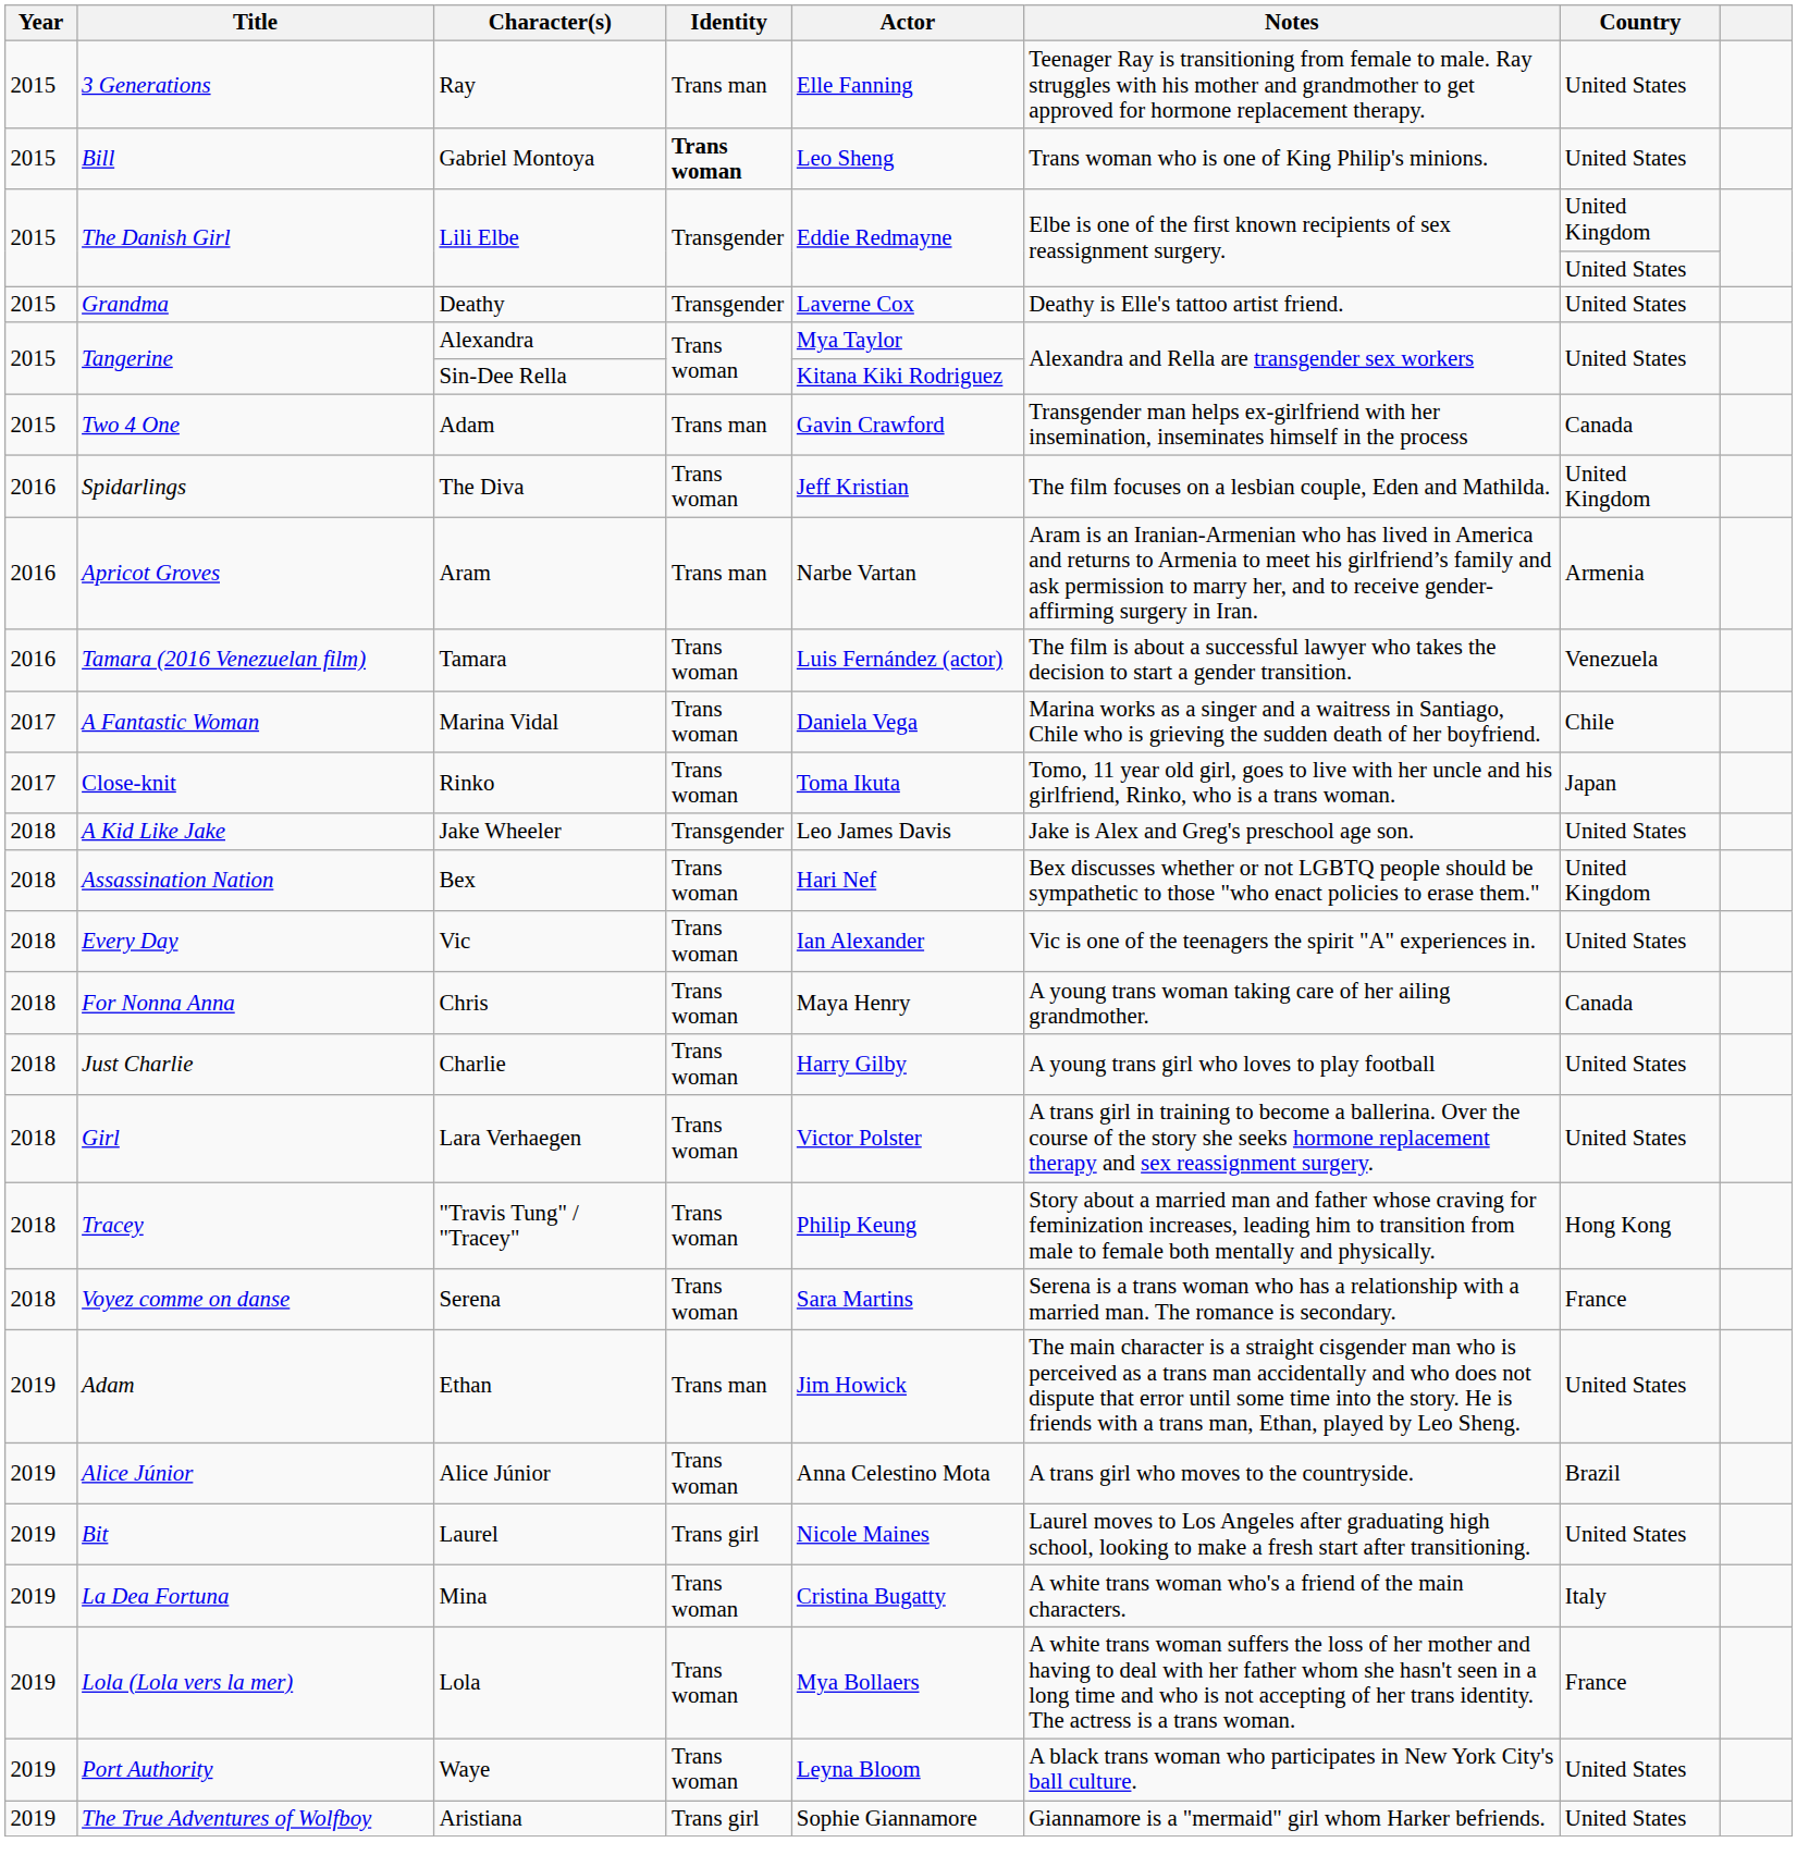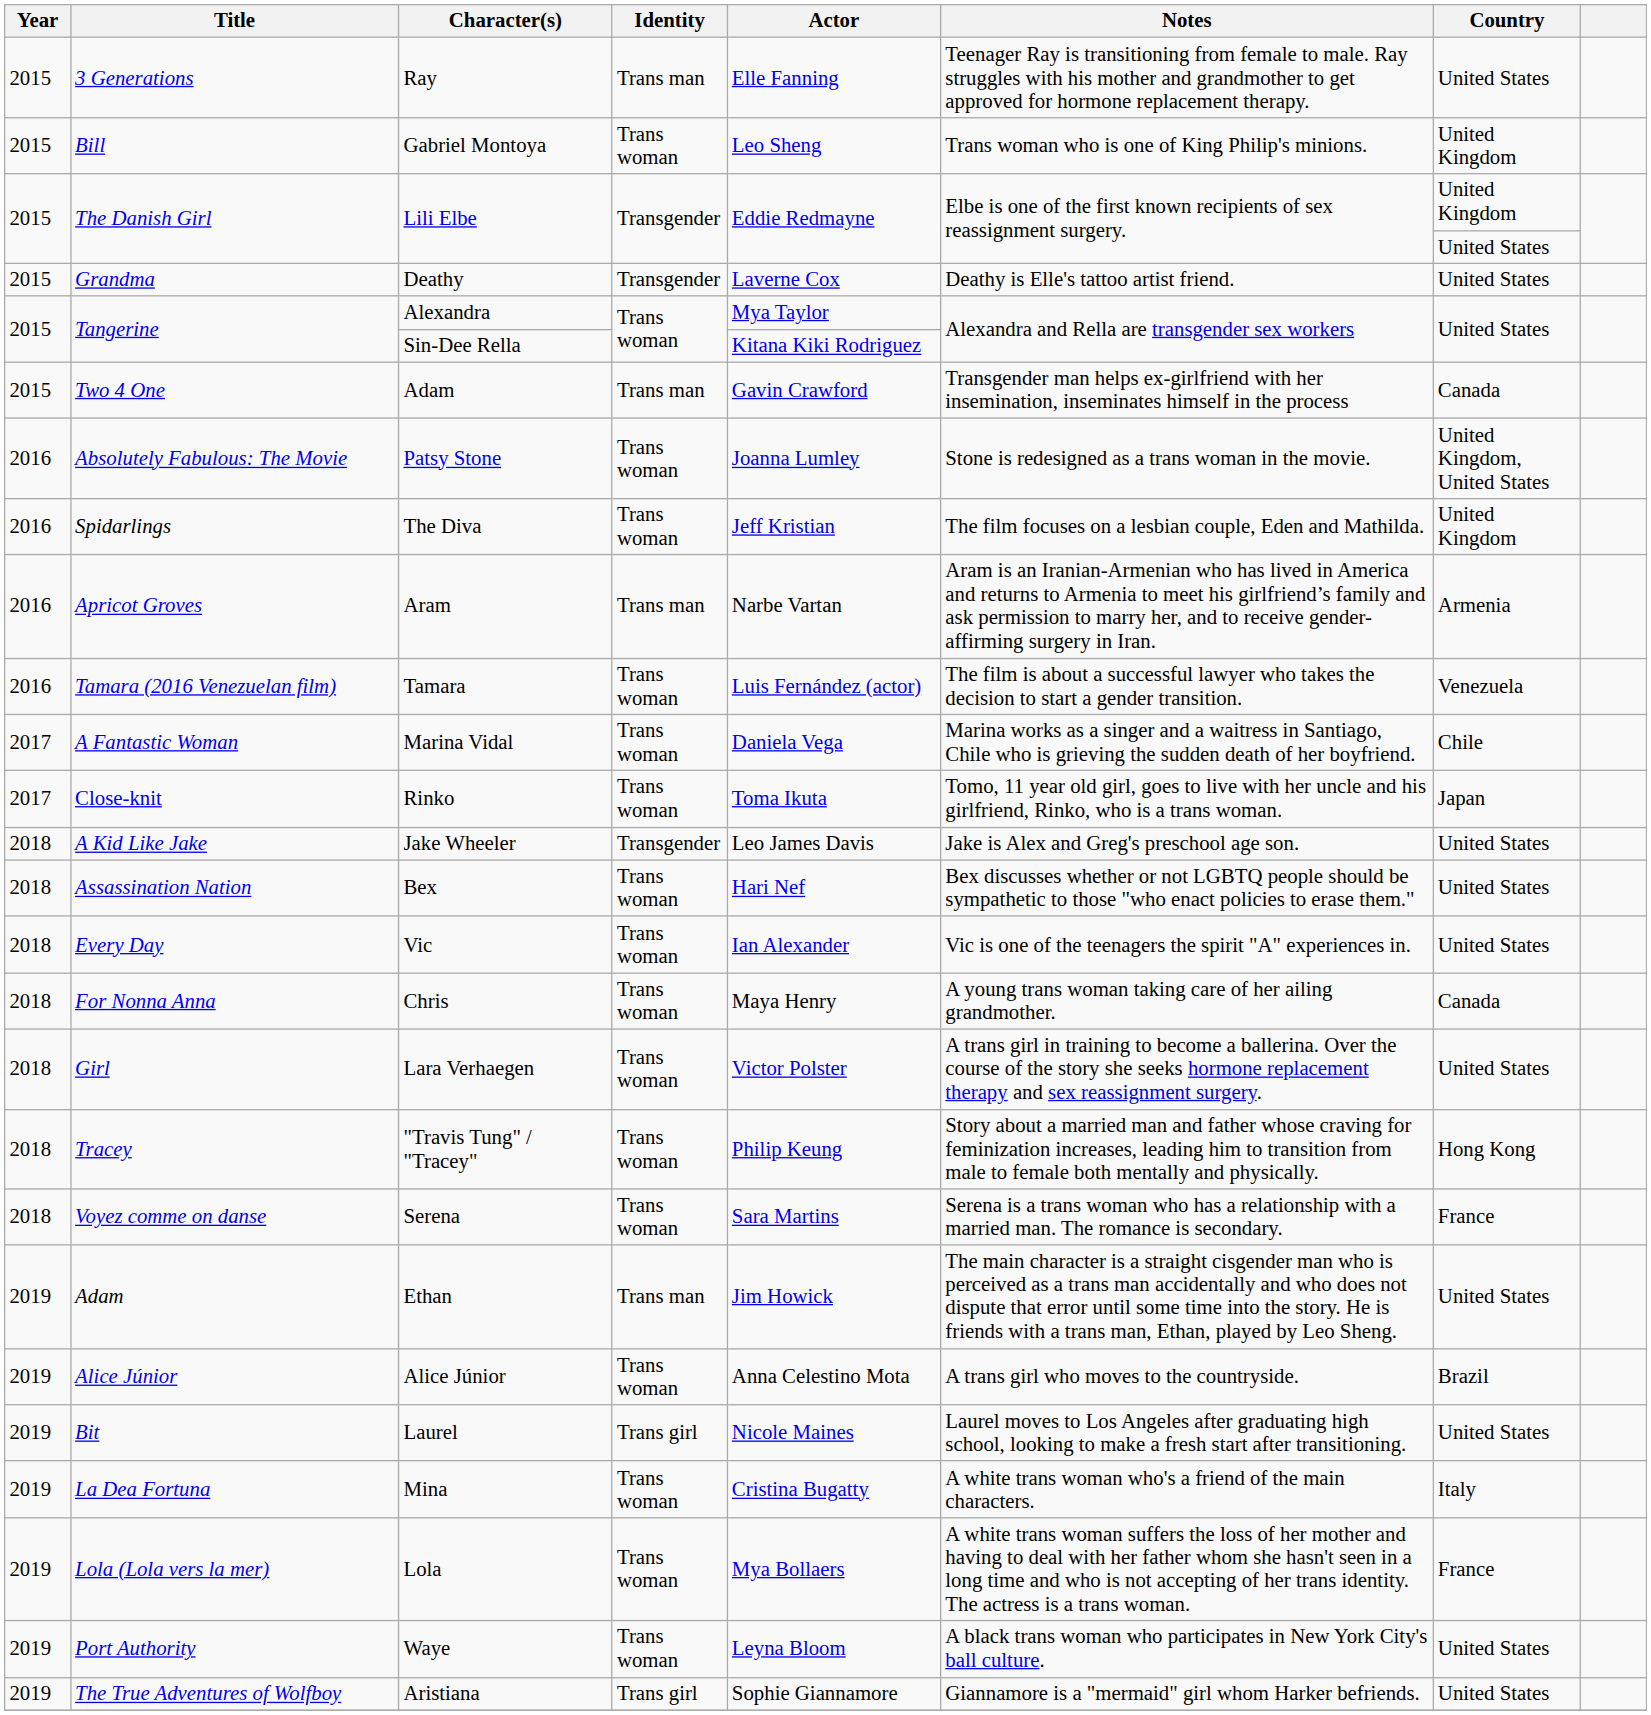Gabriel Montoya | Identity: bold -> normal
Gabriel Montoya | Country: United States -> United Kingdom
+ row: 2016 | Absolutely Fabulous: The Movie | Patsy Stone | Trans woman | Joanna Lumley | Stone is redesigned as a trans woman in the movie. | United Kingdom, United States
Bex | Country: United Kingdom -> United States
- row: 2018 | Just Charlie | Charlie | Trans woman | Harry Gilby | A young trans girl who loves to play football | United States
